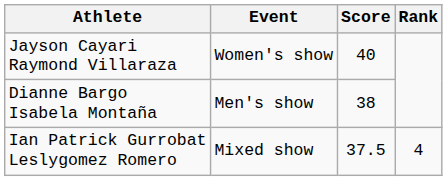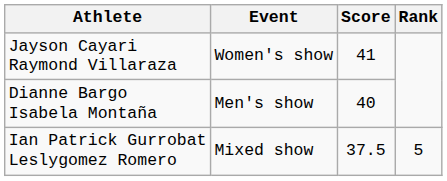Jayson Cayari Raymond Villaraza | Score: 40 -> 41
Dianne Bargo Isabela Montaña | Score: 38 -> 40
Ian Patrick Gurrobat Leslygomez Romero | Rank: 4 -> 5
